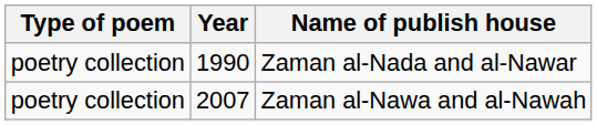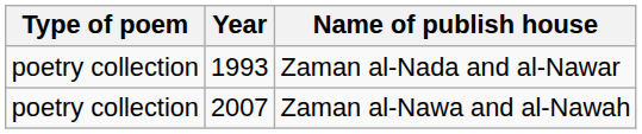Zaman al-Nada and al-Nawar | Year: 1990 -> 1993
